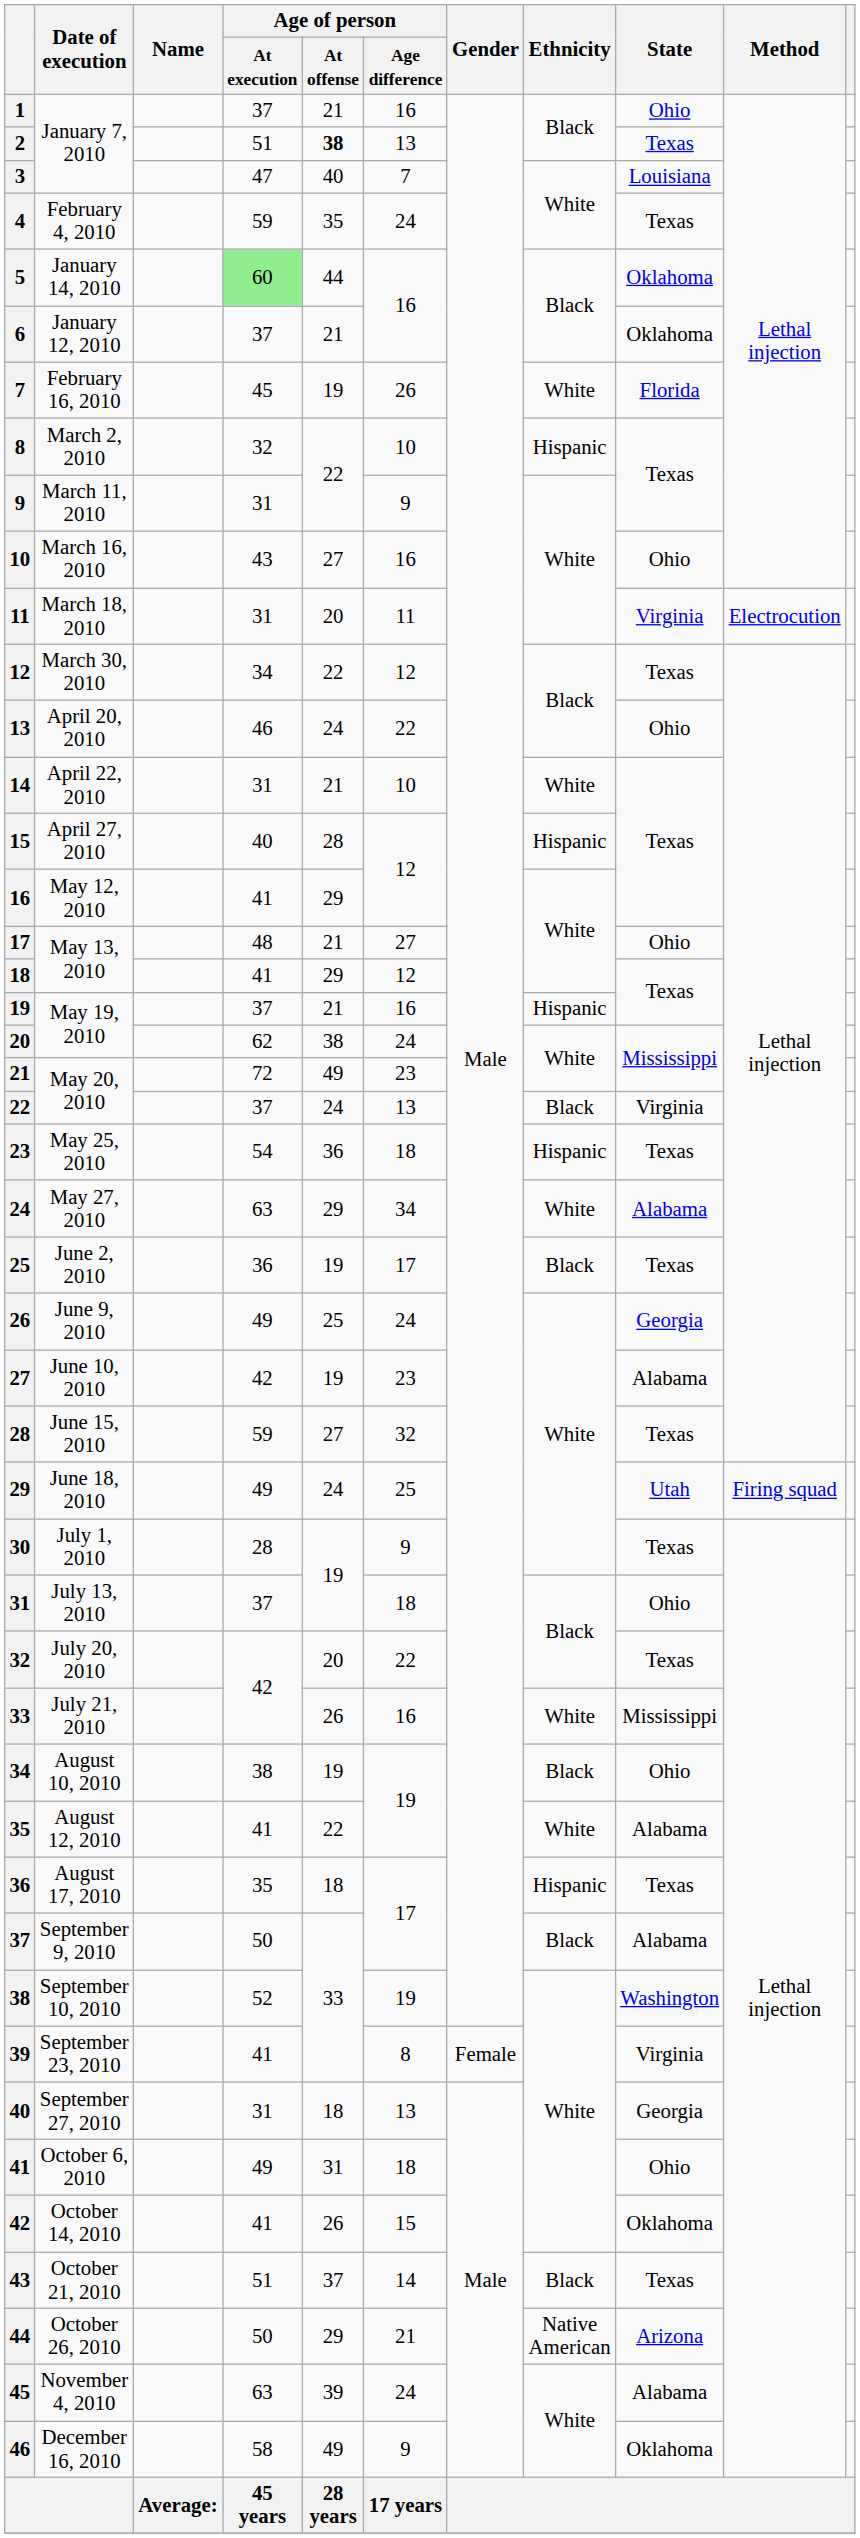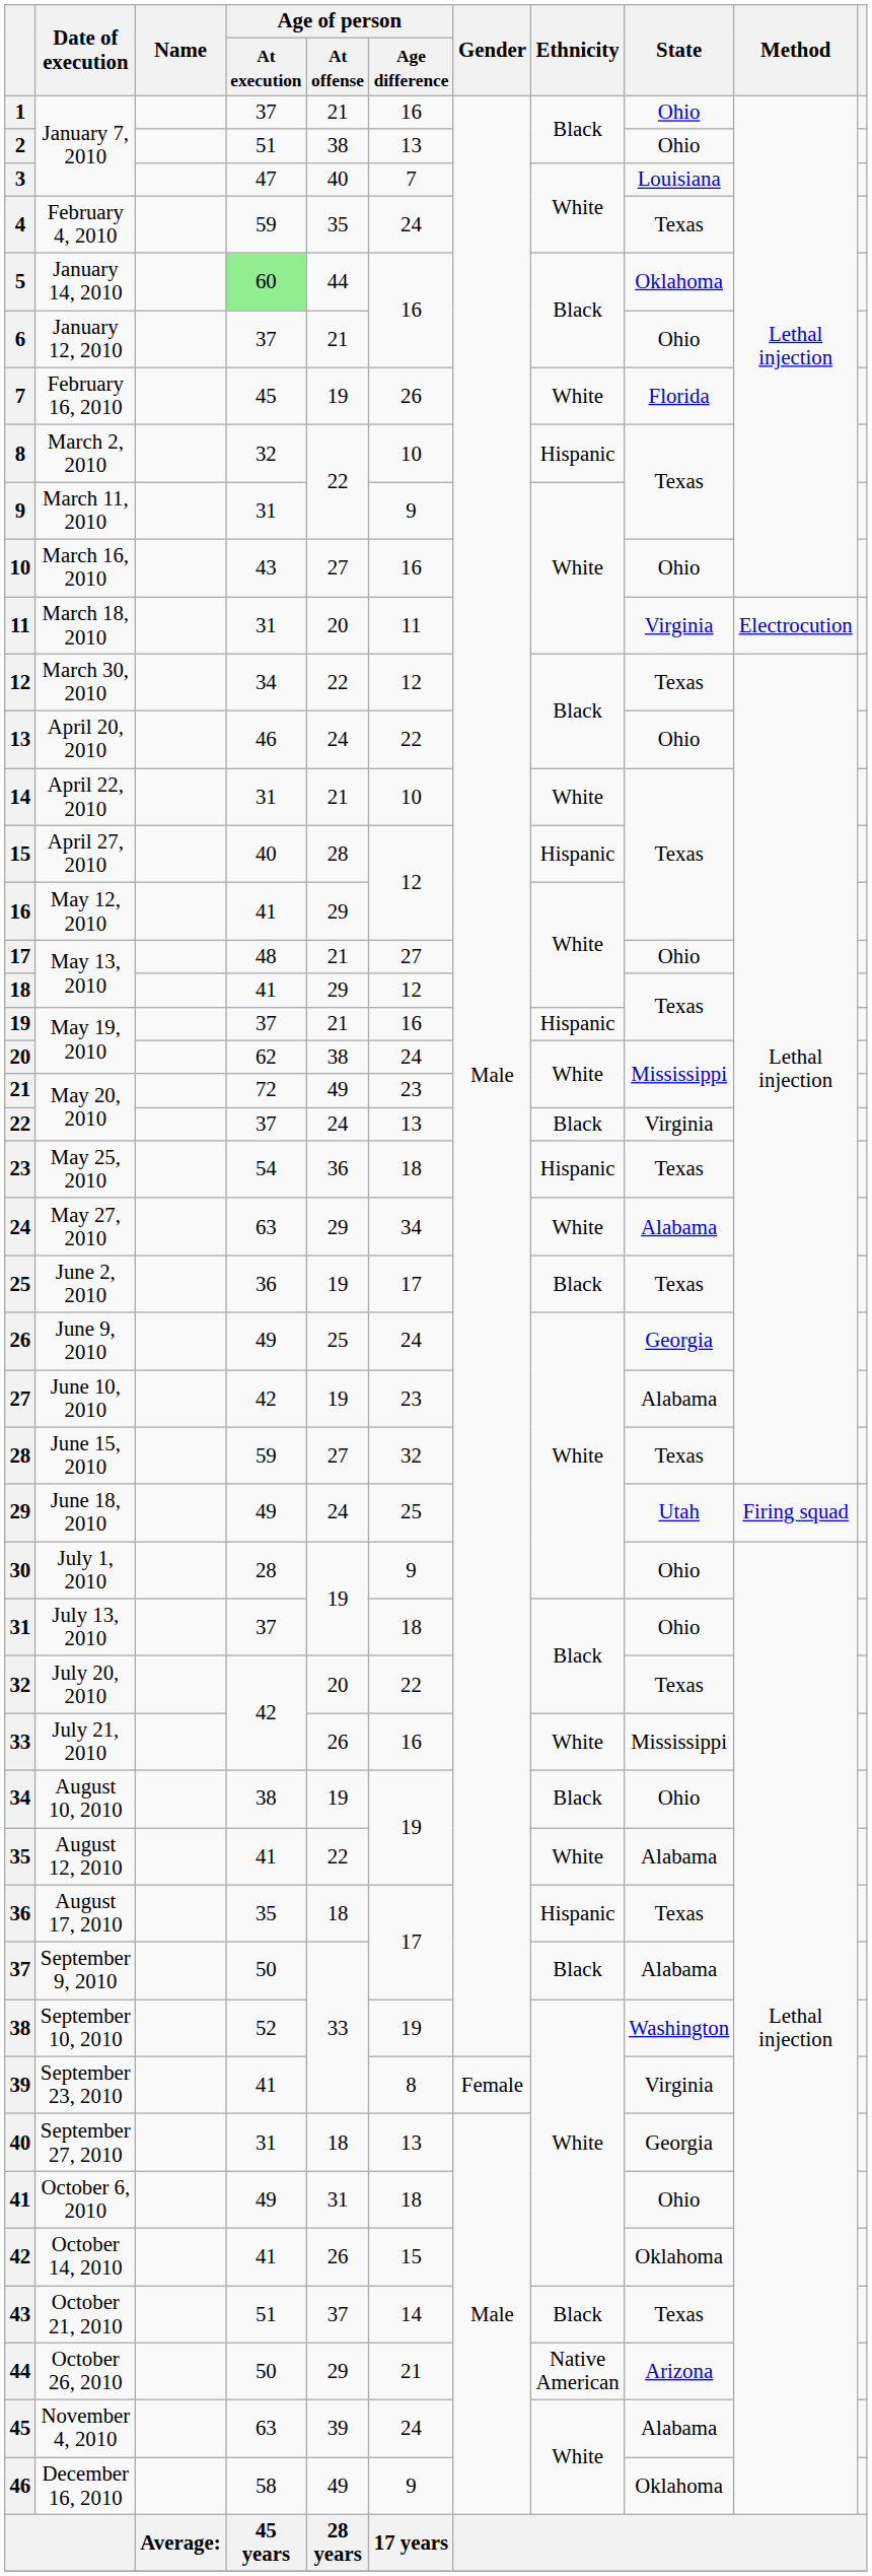2 | Age of person / At offense: bold -> normal
2 | State: Texas -> Ohio
6 | State: Oklahoma -> Ohio
30 | State: Texas -> Ohio
